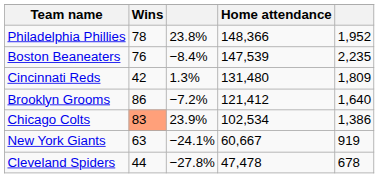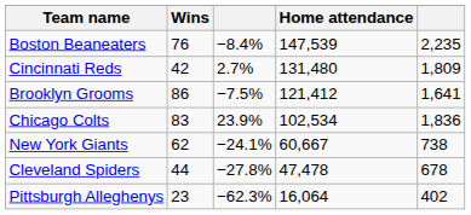- row: Philadelphia Phillies | 78 | 23.8% | 148,366 | 1,952
Cincinnati Reds | column 3: 1.3% -> 2.7%
Brooklyn Grooms | column 3: −7.2% -> −7.5%
Brooklyn Grooms | column 5: 1,640 -> 1,641
Chicago Colts | Wins: lightsalmon background -> no background
Chicago Colts | column 5: 1,386 -> 1,836
New York Giants | Wins: 63 -> 62
New York Giants | column 5: 919 -> 738
+ row: Pittsburgh Alleghenys | 23 | −62.3% | 16,064 | 402
